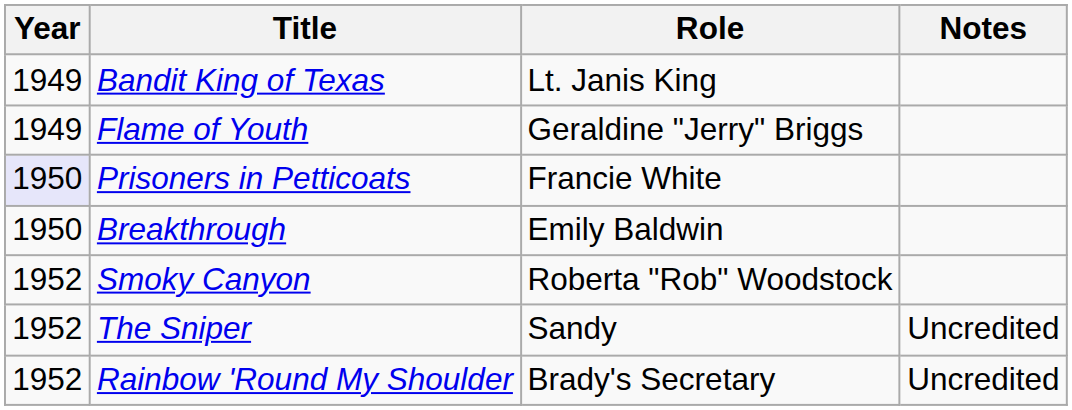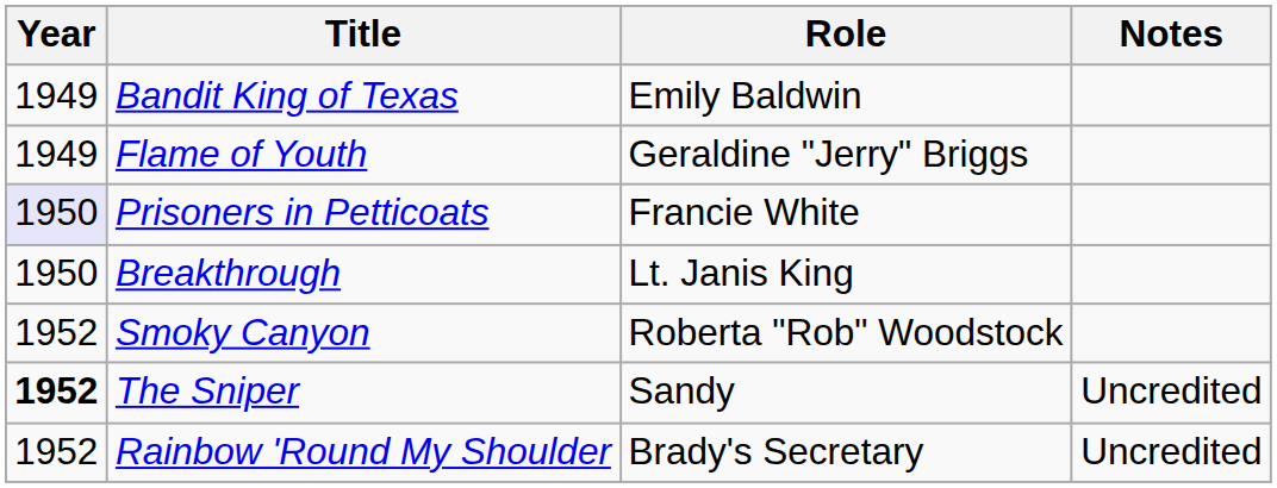Bandit King of Texas | Role: Lt. Janis King -> Emily Baldwin
Breakthrough | Role: Emily Baldwin -> Lt. Janis King
The Sniper | Year: normal -> bold
